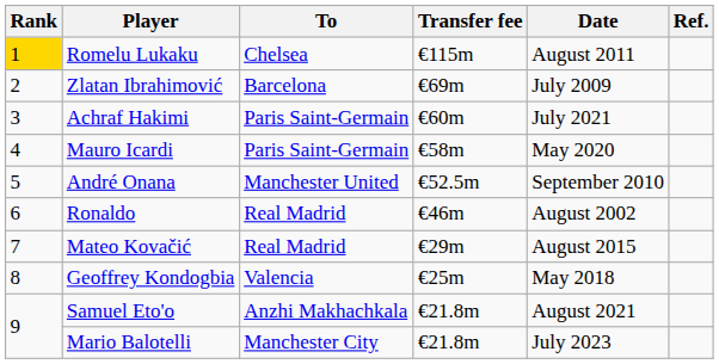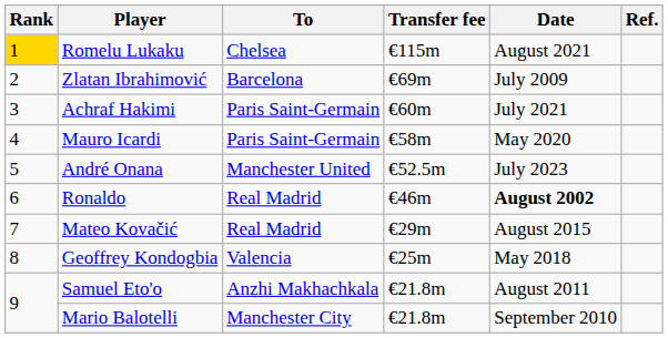Romelu Lukaku | Date: August 2011 -> August 2021
André Onana | Date: September 2010 -> July 2023
Ronaldo | Date: normal -> bold
Samuel Eto'o | Date: August 2021 -> August 2011
Mario Balotelli | Date: July 2023 -> September 2010
